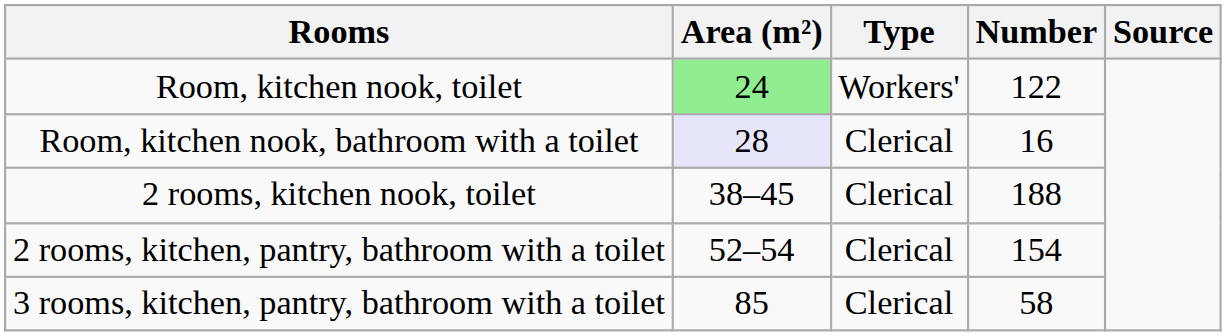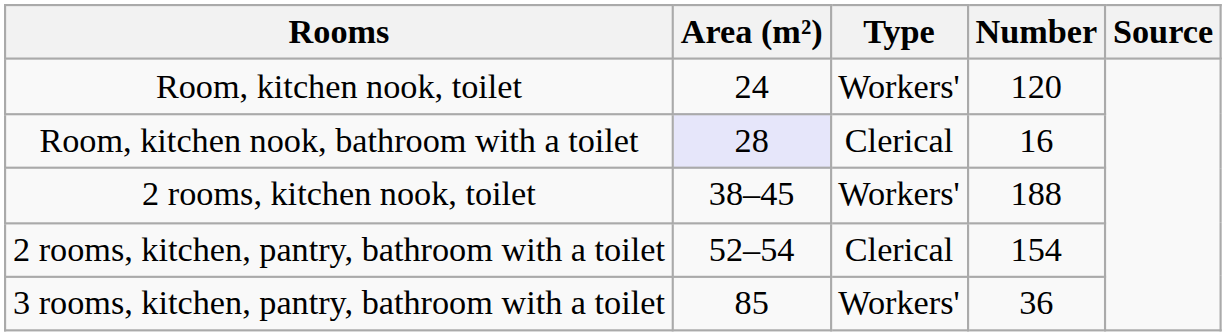Room, kitchen nook, toilet | Area (m²): lightgreen background -> no background
Room, kitchen nook, toilet | Number: 122 -> 120
2 rooms, kitchen nook, toilet | Type: Clerical -> Workers'
3 rooms, kitchen, pantry, bathroom with a toilet | Type: Clerical -> Workers'
3 rooms, kitchen, pantry, bathroom with a toilet | Number: 58 -> 36
